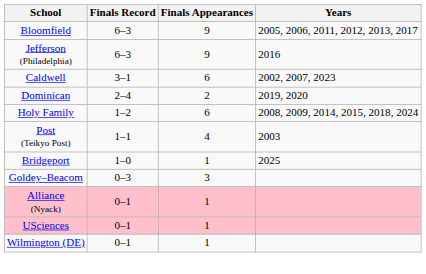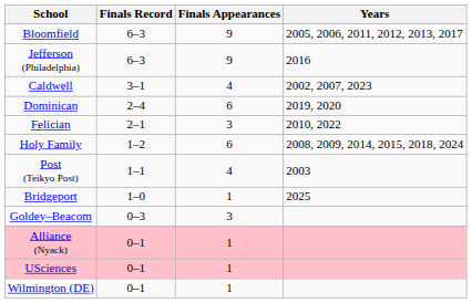Caldwell | Finals Appearances: 6 -> 4
Dominican | Finals Appearances: 2 -> 6
+ row: Felician | 2–1 | 3 | 2010, 2022
